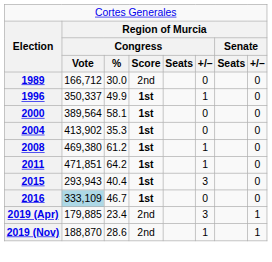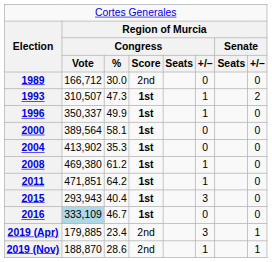+ row: 1993 | 310,507 | 47.3 | 1st | 1 | 2
